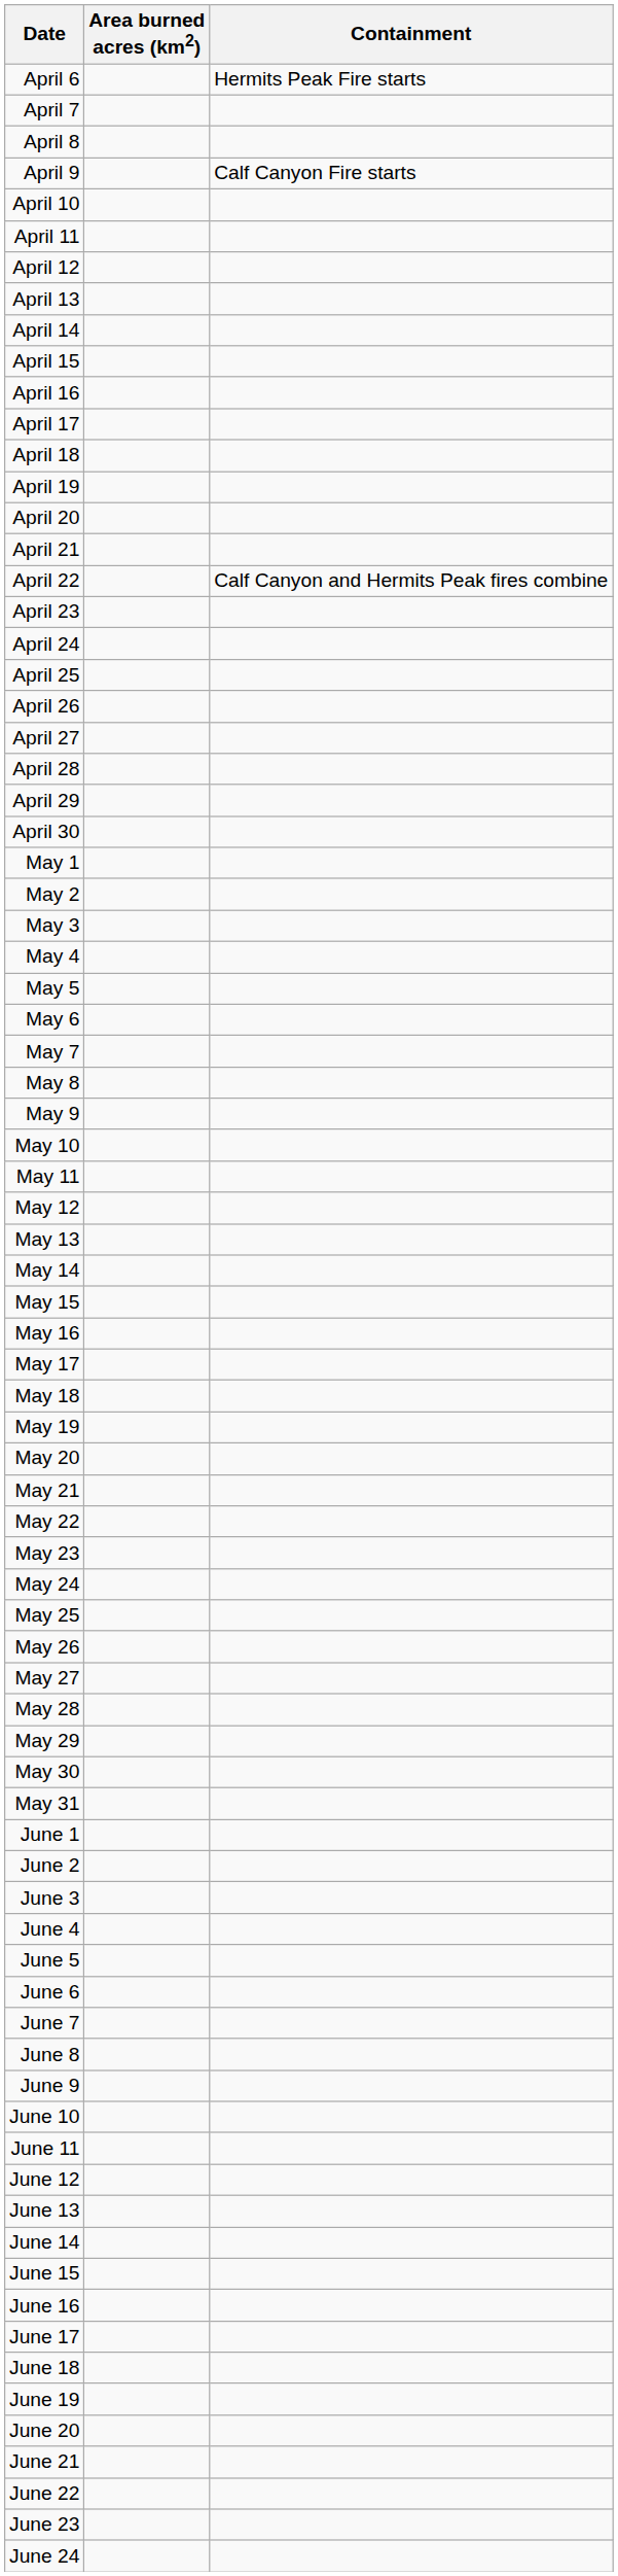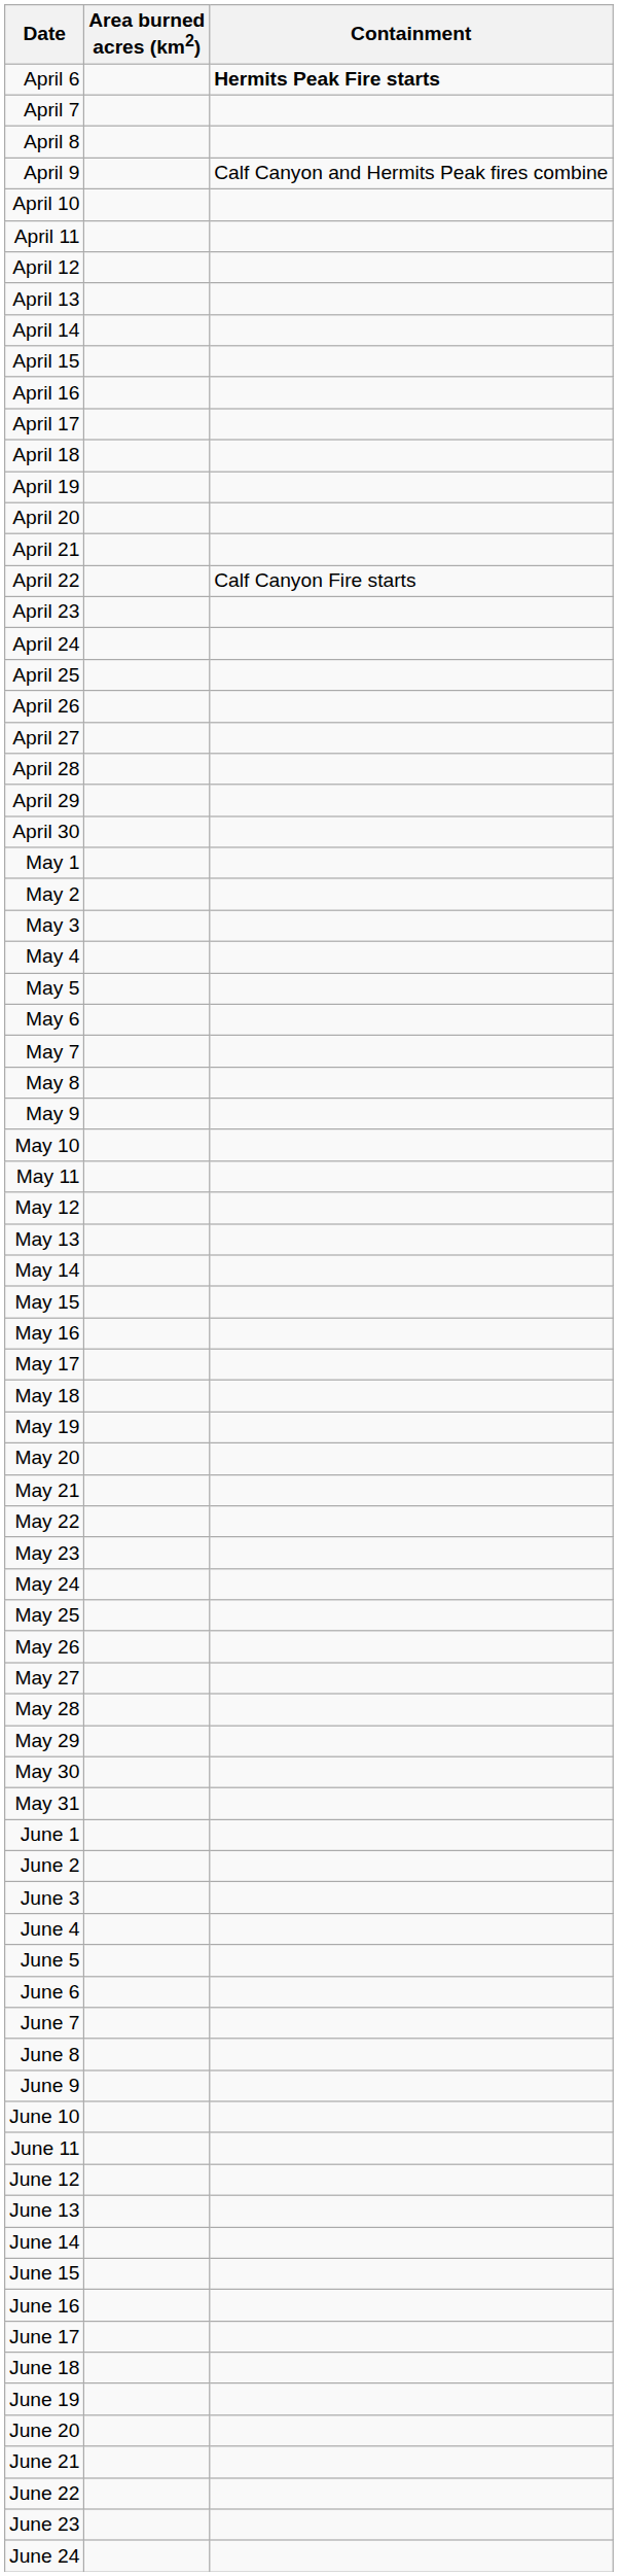April 6 | Containment: normal -> bold
April 9 | Containment: Calf Canyon Fire starts -> Calf Canyon and Hermits Peak fires combine
April 22 | Containment: Calf Canyon and Hermits Peak fires combine -> Calf Canyon Fire starts
